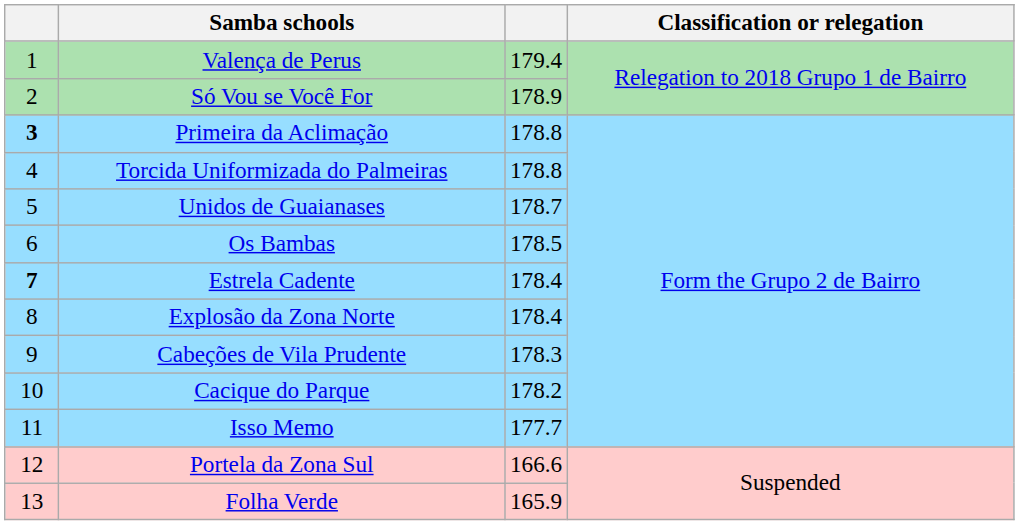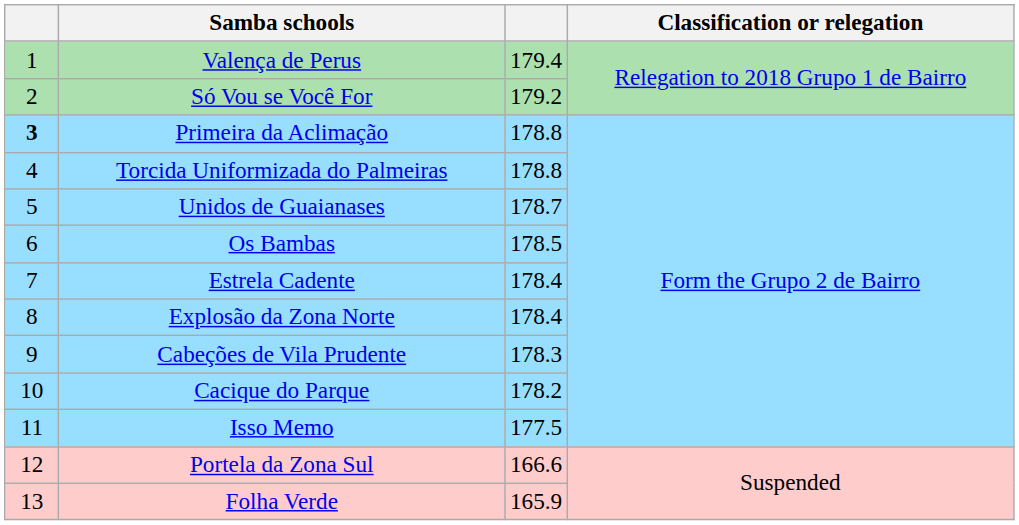Só Vou se Você For | column 3: 178.9 -> 179.2
Estrela Cadente | column 1: bold -> normal
Isso Memo | column 3: 177.7 -> 177.5
